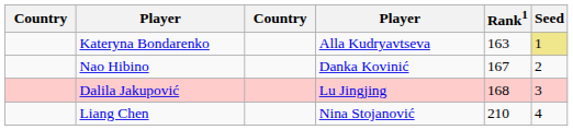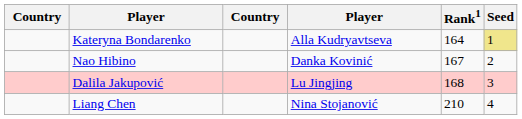Kateryna Bondarenko | Rank1: 163 -> 164
